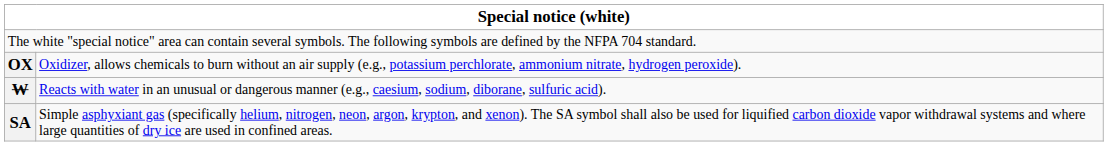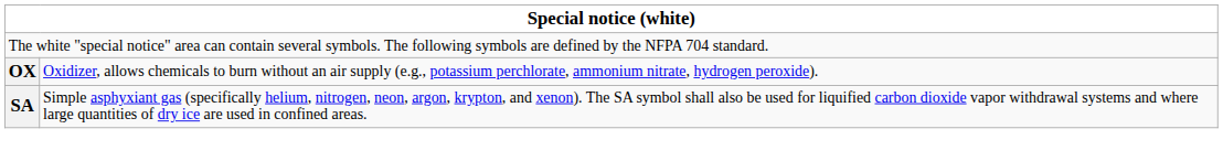- row: W | Reacts with water in an unusual or dangerous manner (e.g., caesium, sodium, diborane, sulfuric acid).
